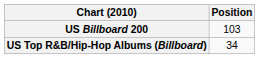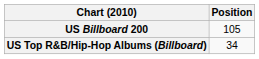US Billboard 200 | Position: 103 -> 105
